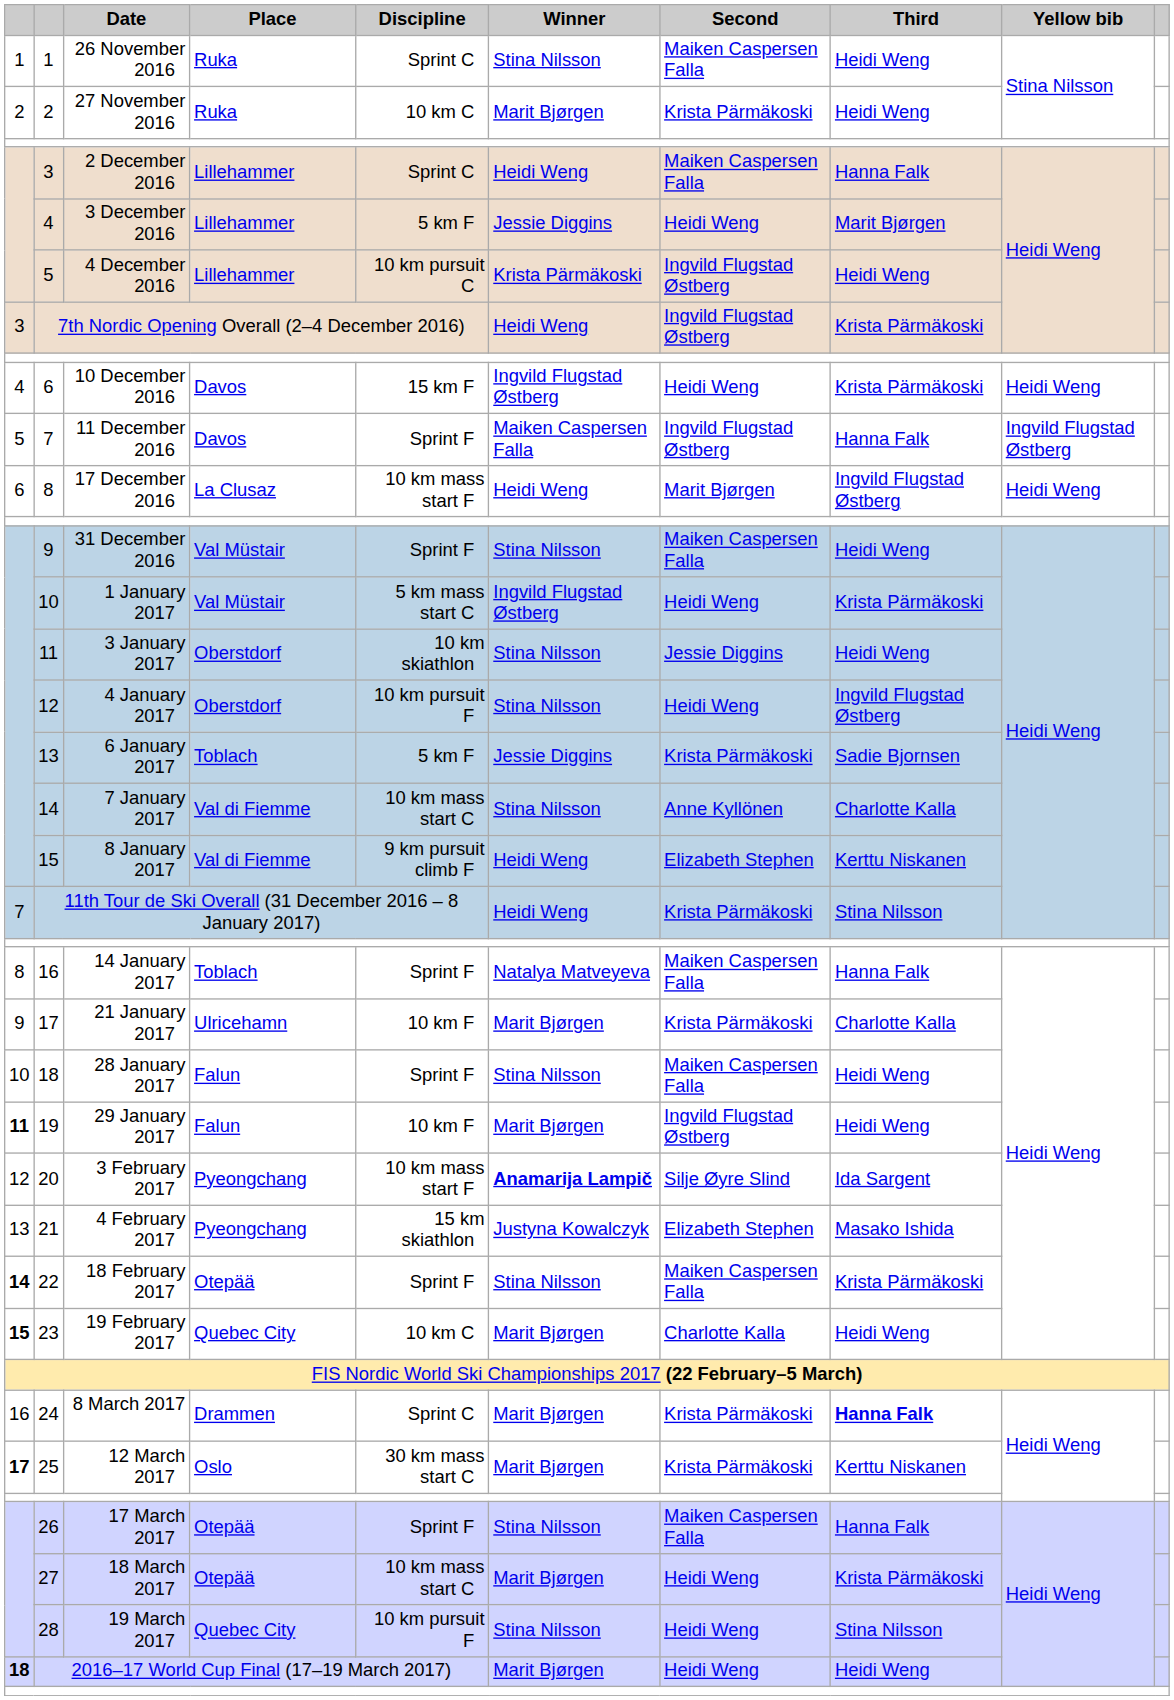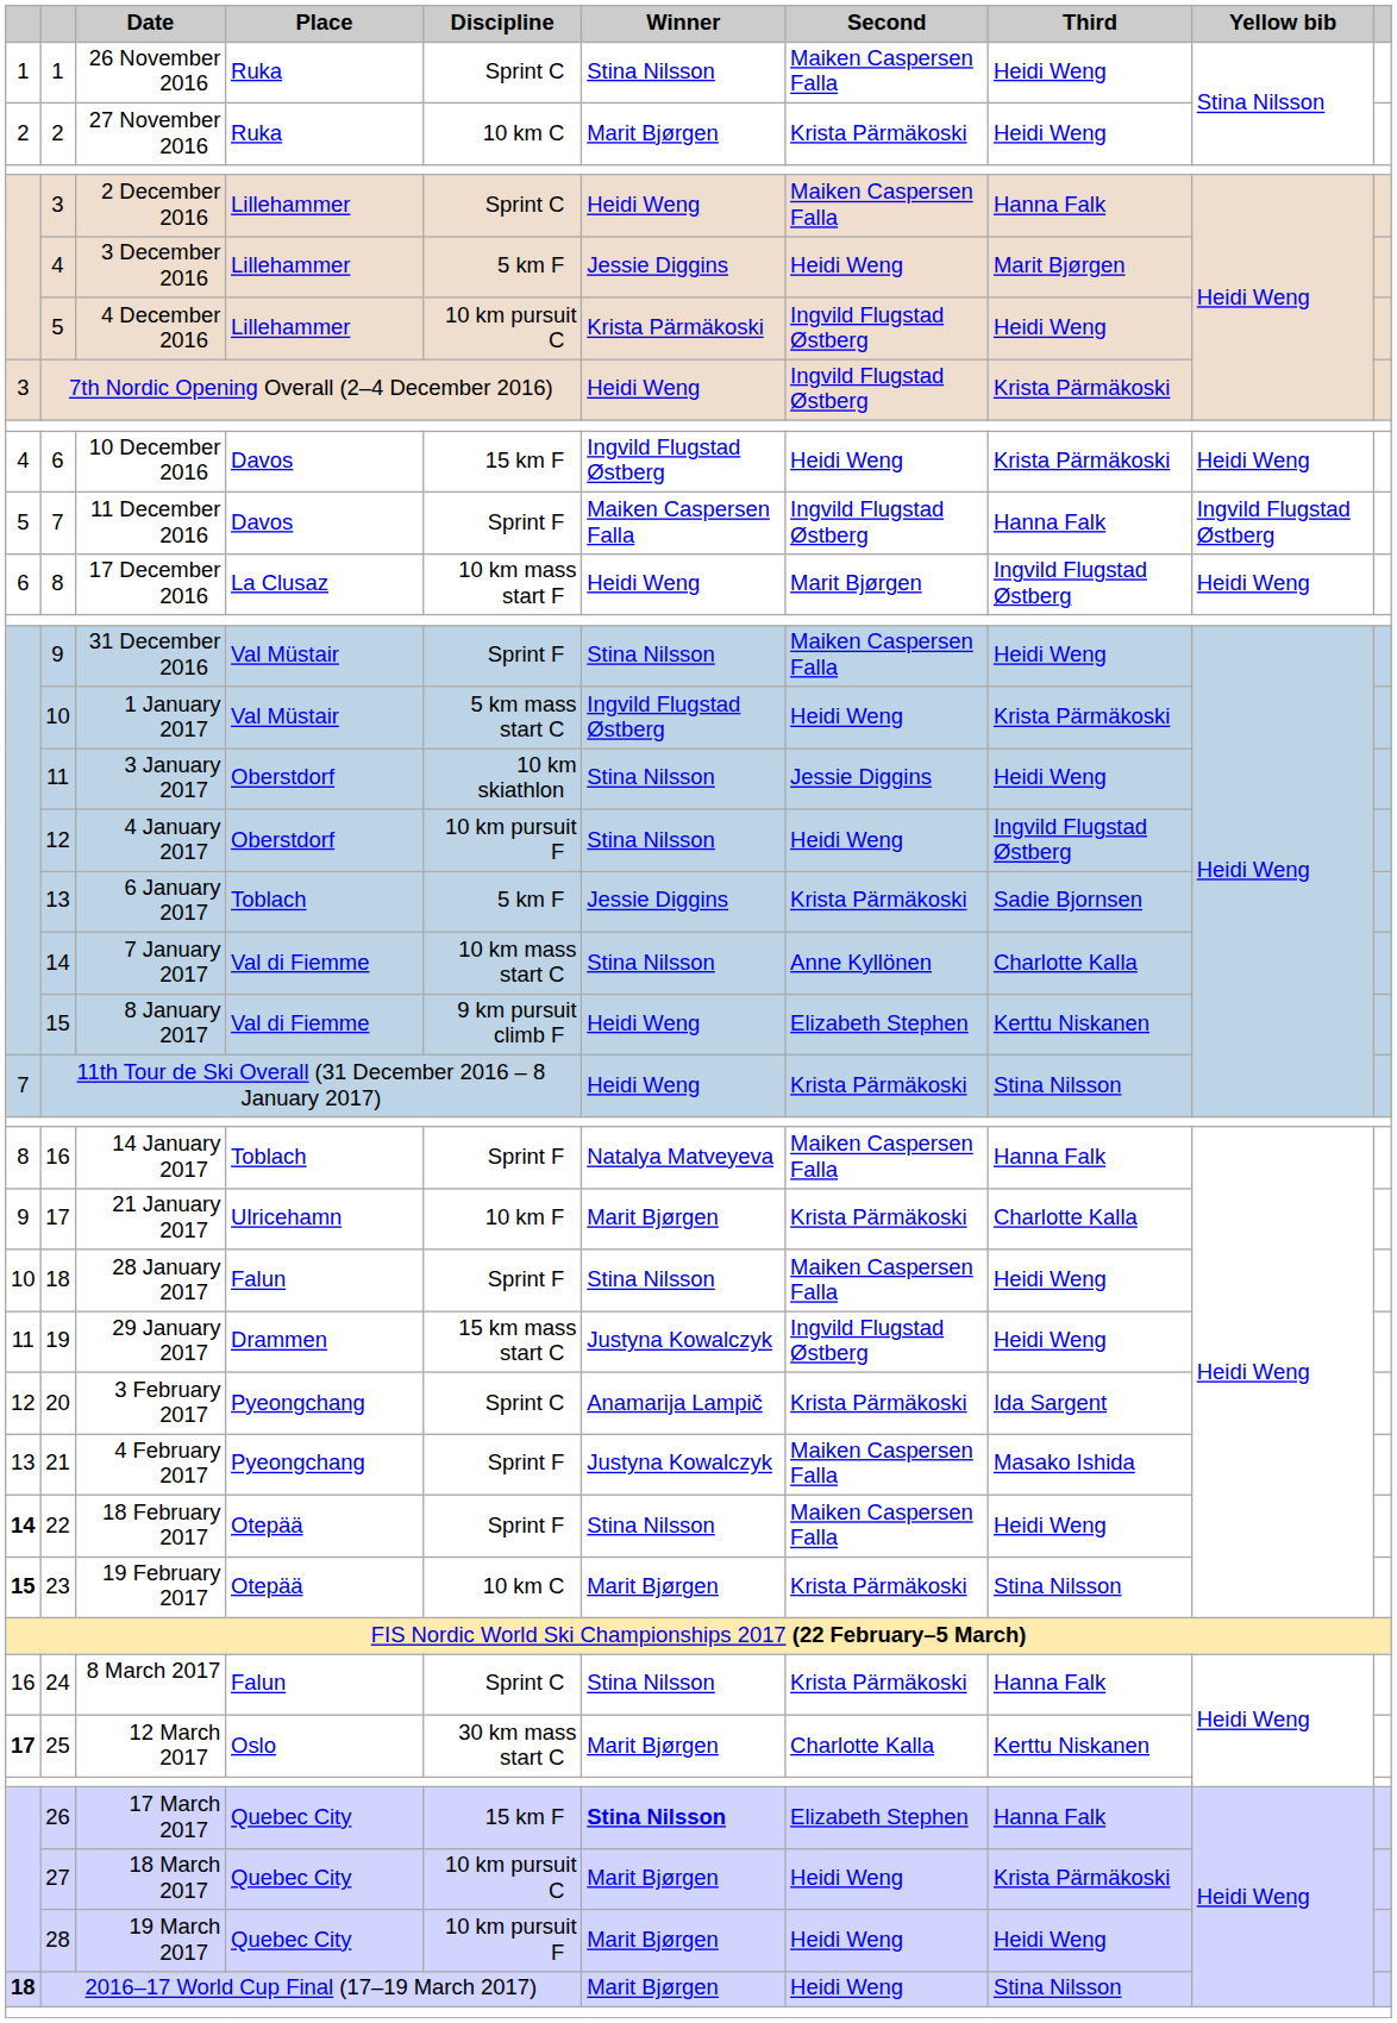19 | column 1: bold -> normal
19 | Place: Falun -> Drammen
19 | Discipline: 10 km F -> 15 km mass start C
19 | Winner: Marit Bjørgen -> Justyna Kowalczyk
20 | Discipline: 10 km mass start F -> Sprint C
20 | Winner: bold -> normal
20 | Second: Silje Øyre Slind -> Krista Pärmäkoski
21 | Discipline: 15 km skiathlon -> Sprint F
21 | Second: Elizabeth Stephen -> Maiken Caspersen Falla
22 | Third: Krista Pärmäkoski -> Heidi Weng
23 | Place: Quebec City -> Otepää
23 | Second: Charlotte Kalla -> Krista Pärmäkoski
23 | Third: Heidi Weng -> Stina Nilsson
24 | Place: Drammen -> Falun
24 | Winner: Marit Bjørgen -> Stina Nilsson
24 | Third: bold -> normal
25 | Second: Krista Pärmäkoski -> Charlotte Kalla
26 | Place: Otepää -> Quebec City
26 | Discipline: Sprint F -> 15 km F
26 | Winner: normal -> bold
26 | Second: Maiken Caspersen Falla -> Elizabeth Stephen
27 | Place: Otepää -> Quebec City
27 | Discipline: 10 km mass start C -> 10 km pursuit C
28 | Winner: Stina Nilsson -> Marit Bjørgen
28 | Third: Stina Nilsson -> Heidi Weng
2016–17 World Cup Final (17–19 March 2017) | Third: Heidi Weng -> Stina Nilsson
